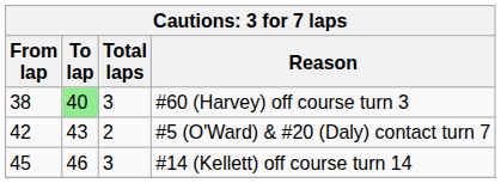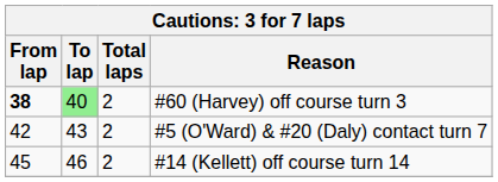#60 (Harvey) off course turn 3 | From lap: normal -> bold
#60 (Harvey) off course turn 3 | Total laps: 3 -> 2
#14 (Kellett) off course turn 14 | Total laps: 3 -> 2
